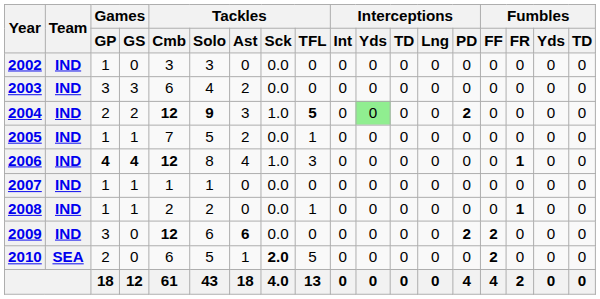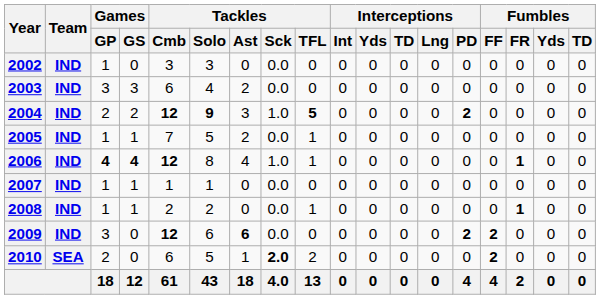2004 | Interceptions / Yds: lightgreen background -> no background
2006 | Tackles / TFL: 3 -> 1
2010 | Tackles / TFL: 5 -> 2
